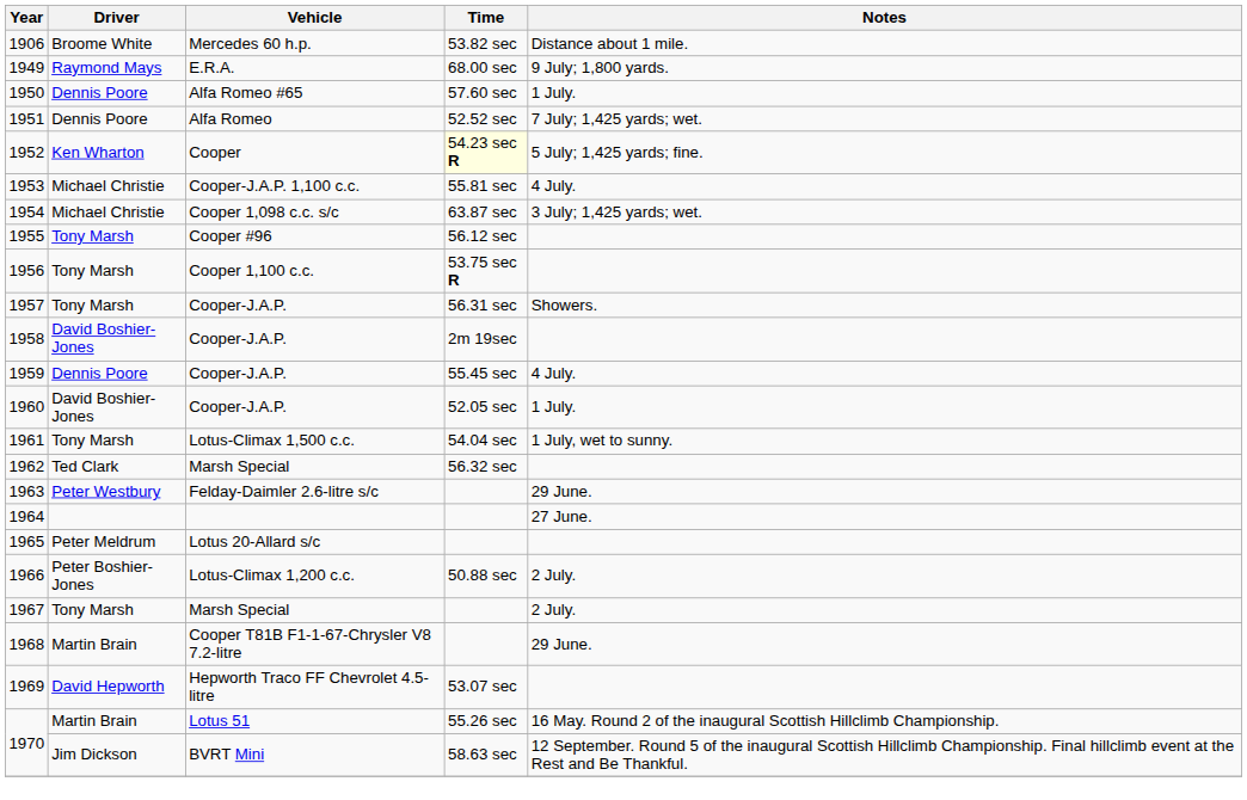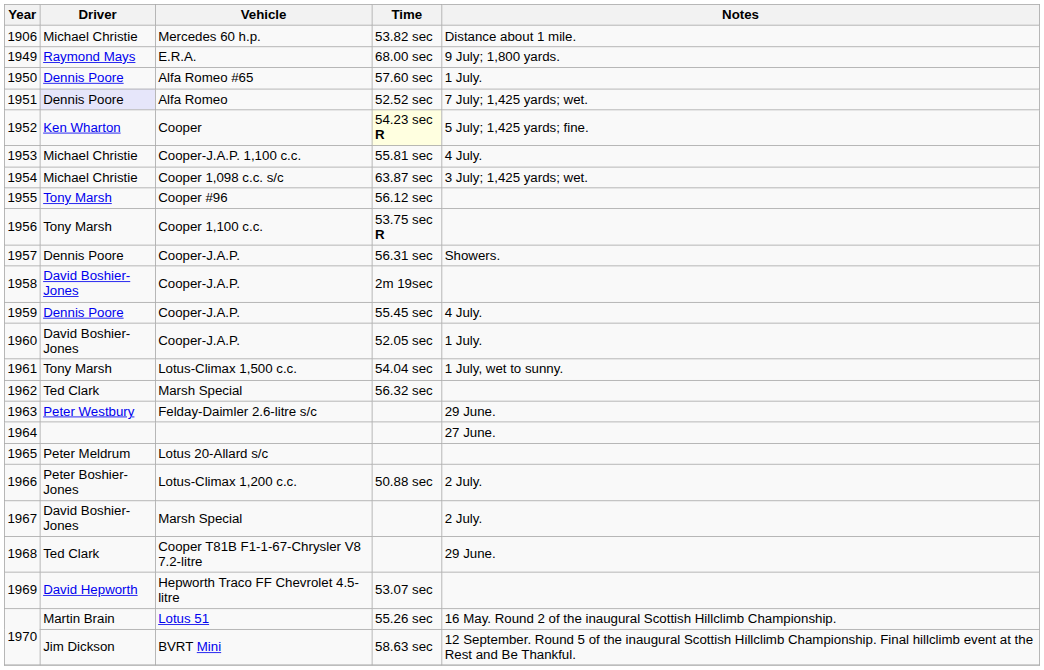1906 | Driver: Broome White -> Michael Christie
1951 | Driver: no background -> lavender background
1957 | Driver: Tony Marsh -> Dennis Poore
1967 | Driver: Tony Marsh -> David Boshier-Jones
1968 | Driver: Martin Brain -> Ted Clark
